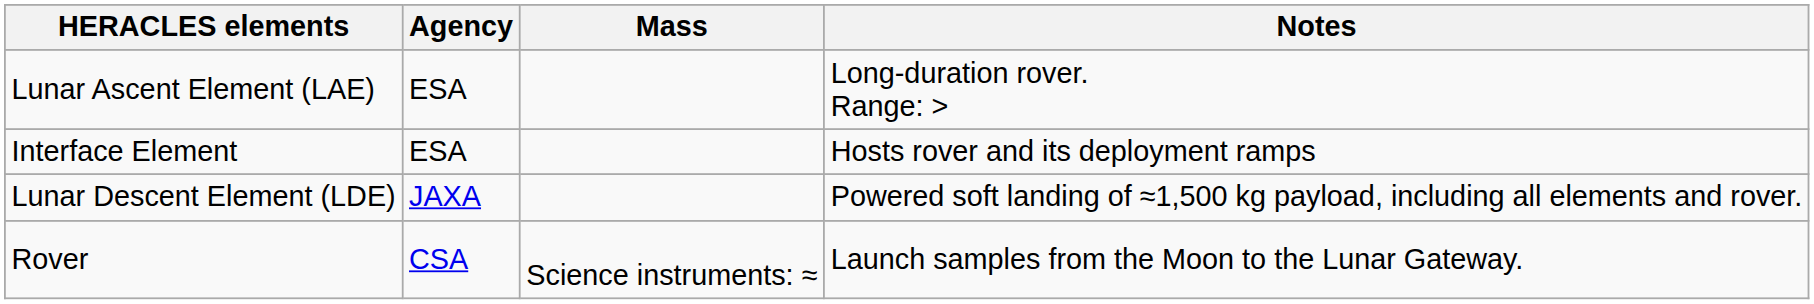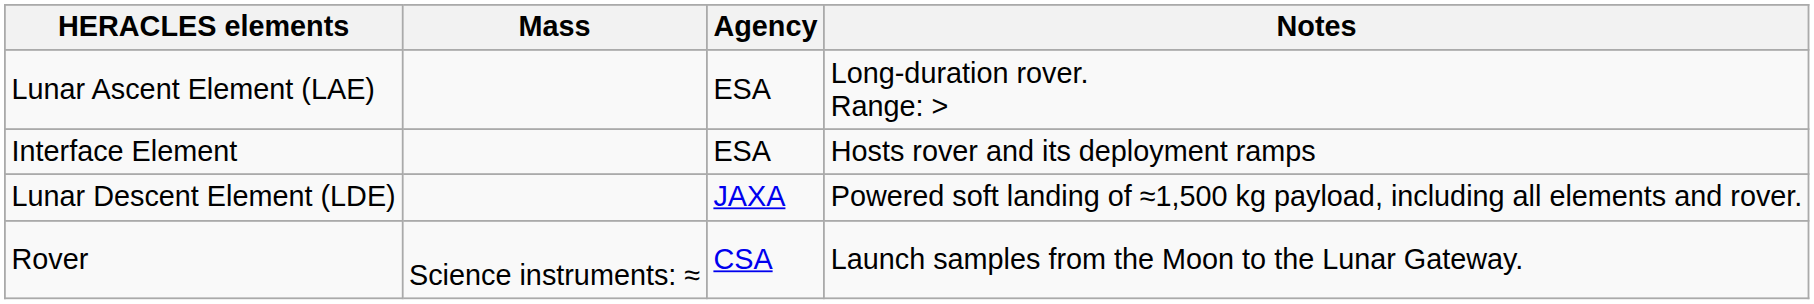columns swapped: Agency <-> Mass
